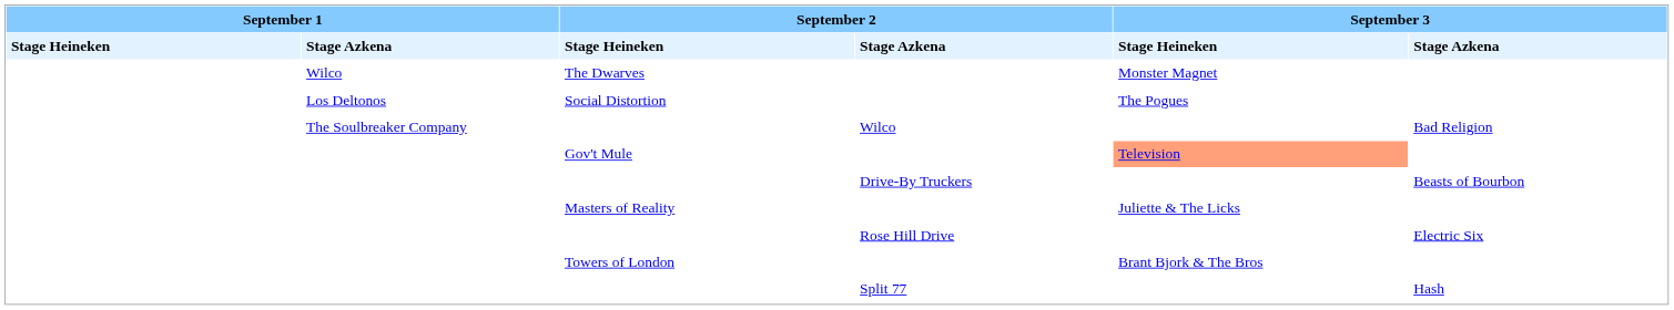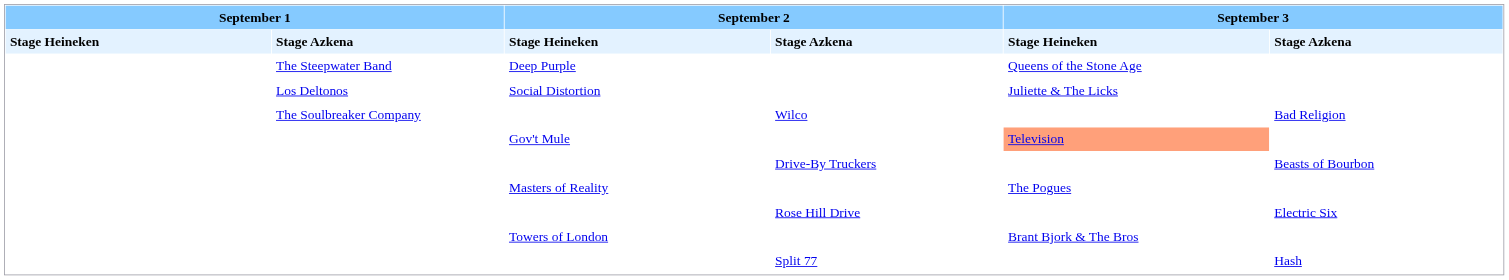- row: Wilco | The Dwarves | Monster Magnet
+ row: The Steepwater Band | Deep Purple | Queens of the Stone Age
Social Distortion | column 5: The Pogues -> Juliette & The Licks
Masters of Reality | column 5: Juliette & The Licks -> The Pogues
